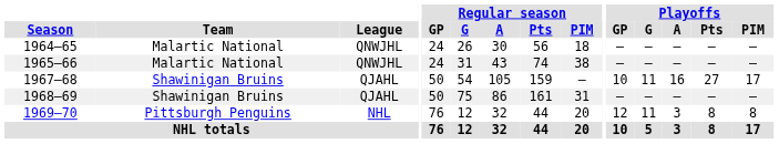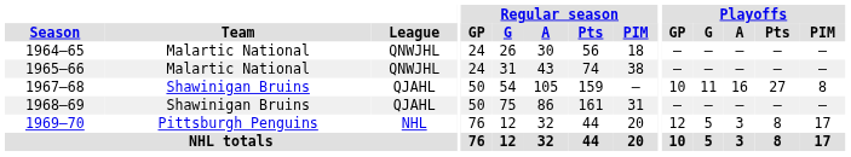1967–68 | Playoffs / PIM: 17 -> 8
1969–70 | Playoffs / G: 11 -> 5
1969–70 | Playoffs / PIM: 8 -> 17
